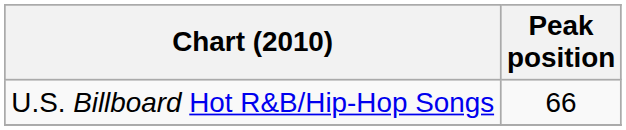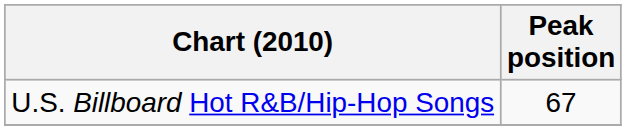U.S. Billboard Hot R&B/Hip-Hop Songs | Peak position: 66 -> 67
